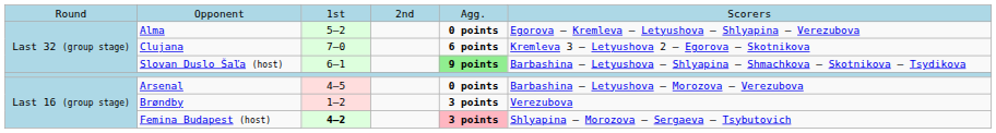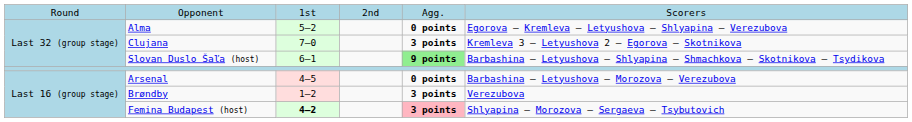Clujana | column 5: 6 points -> 3 points
